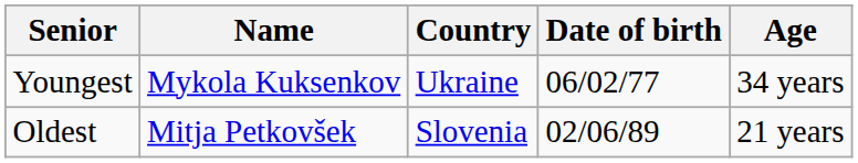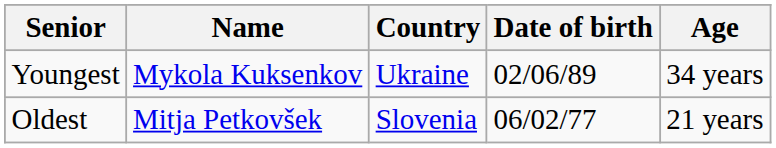Youngest | Date of birth: 06/02/77 -> 02/06/89
Oldest | Date of birth: 02/06/89 -> 06/02/77
